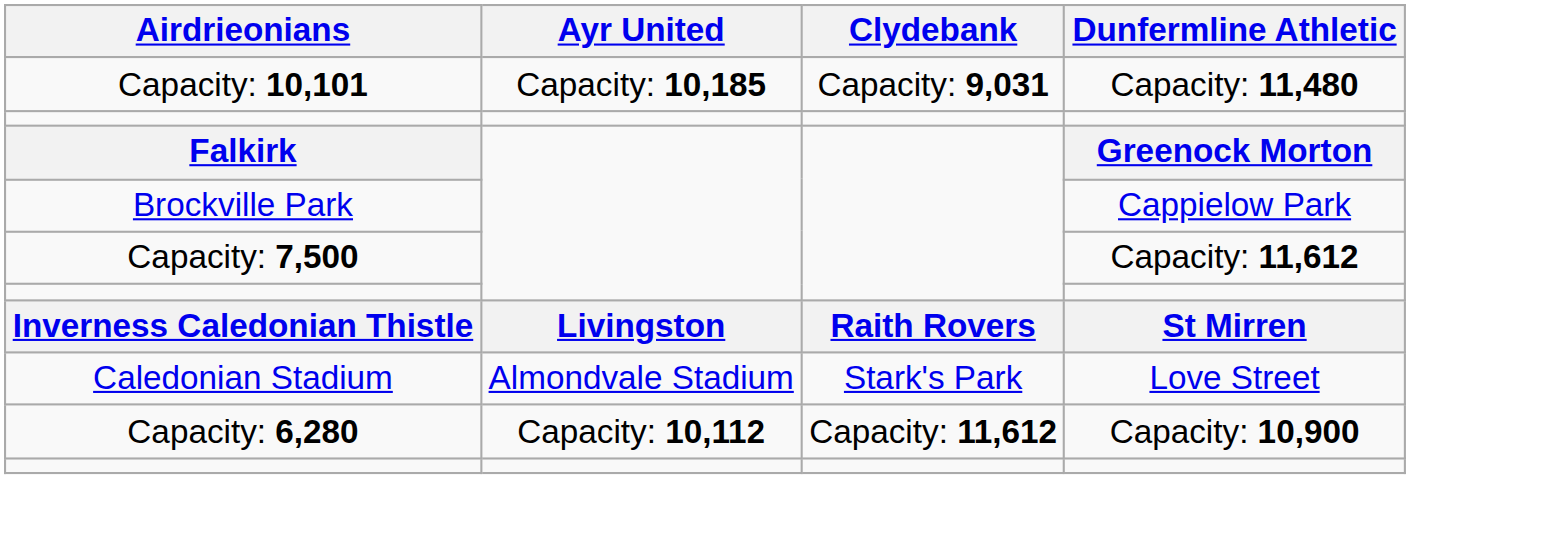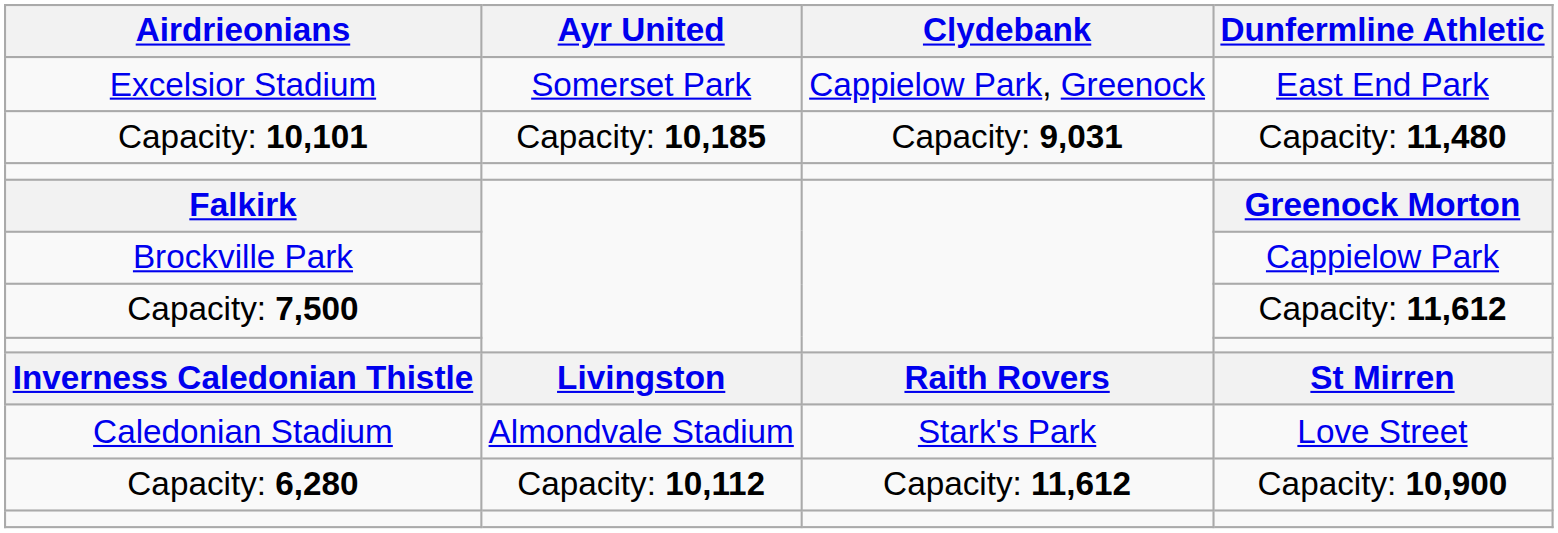+ row: Excelsior Stadium | Somerset Park | Cappielow Park, Greenock | East End Park
